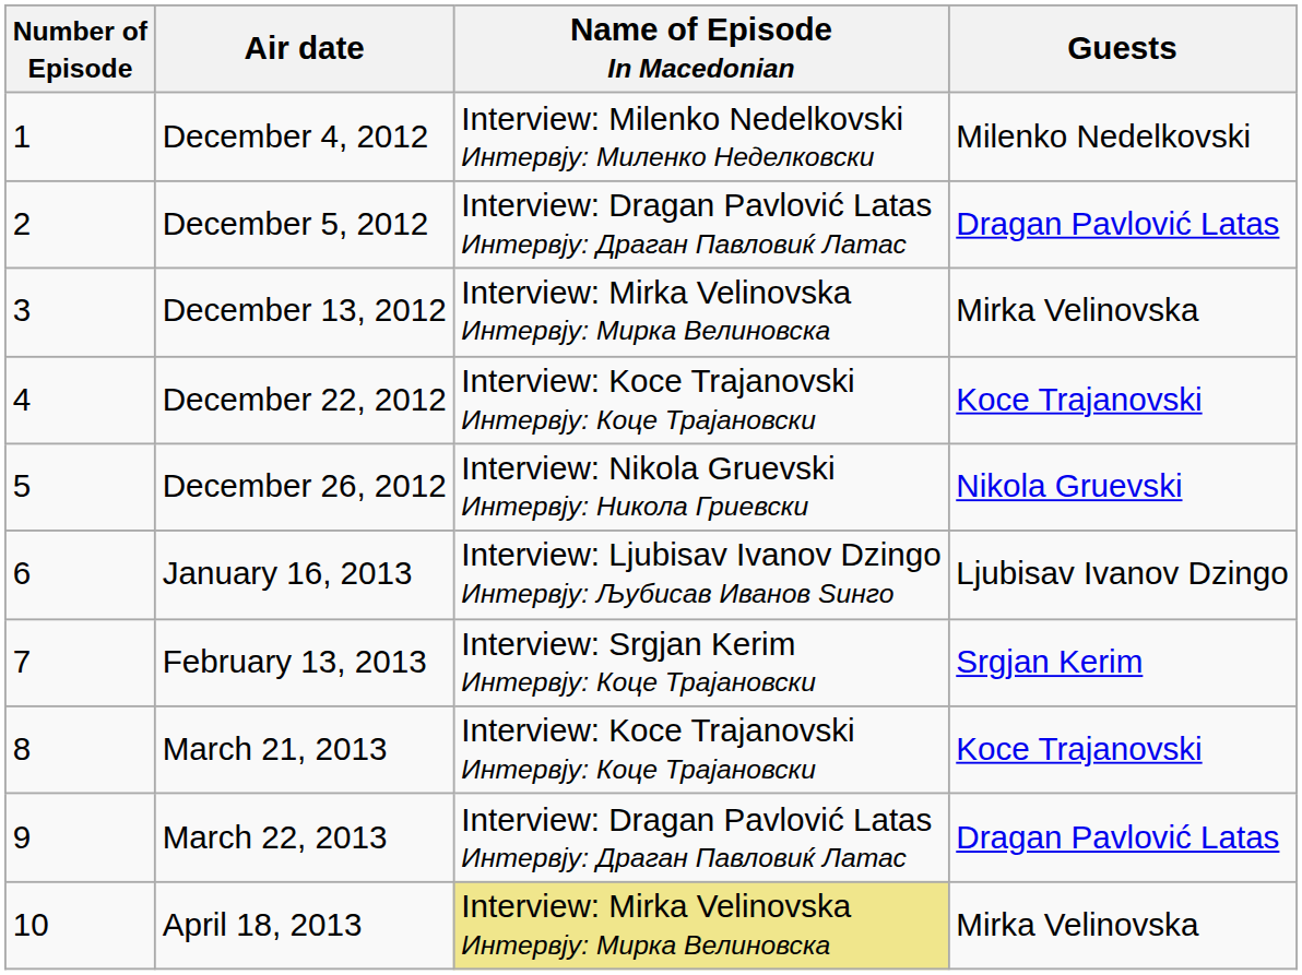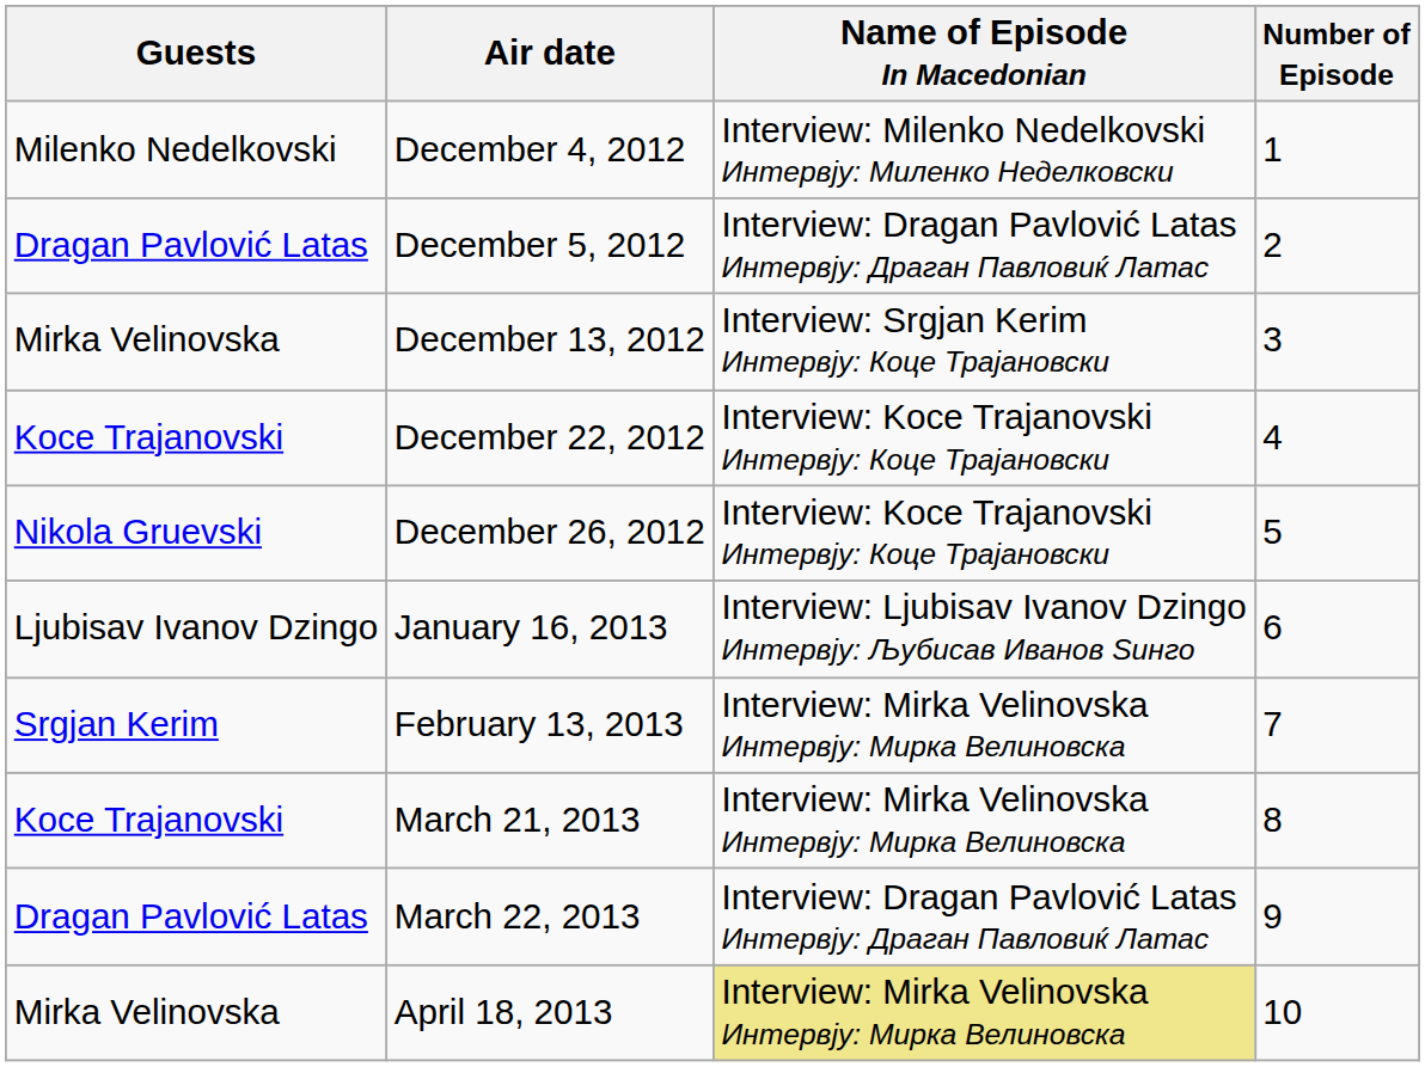columns swapped: Number of Episode <-> Guests
December 13, 2012 | Name of Episode In Macedonian: Interview: Mirka Velinovska Интервју: Мирка Велиновска -> Interview: Srgjan Kerim Интервју: Коце Трајановски
December 26, 2012 | Name of Episode In Macedonian: Interview: Nikola Gruevski Интервју: Никола Гриевски -> Interview: Koce Trajanovski Интервју: Коце Трајановски
February 13, 2013 | Name of Episode In Macedonian: Interview: Srgjan Kerim Интервју: Коце Трајановски -> Interview: Mirka Velinovska Интервју: Мирка Велиновска
March 21, 2013 | Name of Episode In Macedonian: Interview: Koce Trajanovski Интервју: Коце Трајановски -> Interview: Mirka Velinovska Интервју: Мирка Велиновска
